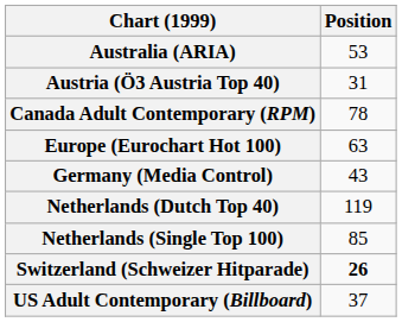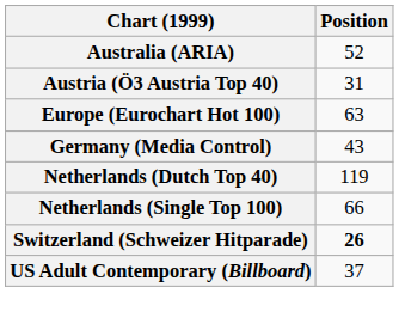Australia (ARIA) | Position: 53 -> 52
- row: Canada Adult Contemporary (RPM) | 78
Netherlands (Single Top 100) | Position: 85 -> 66
